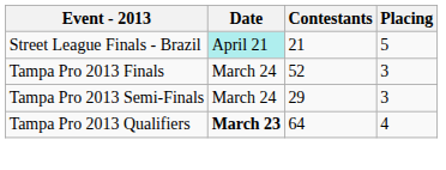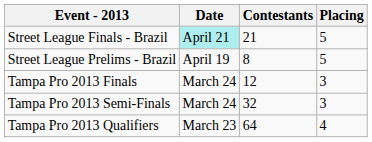+ row: Street League Prelims - Brazil | April 19 | 8 | 5
Tampa Pro 2013 Finals | Contestants: 52 -> 12
Tampa Pro 2013 Semi-Finals | Contestants: 29 -> 32
Tampa Pro 2013 Qualifiers | Date: bold -> normal
